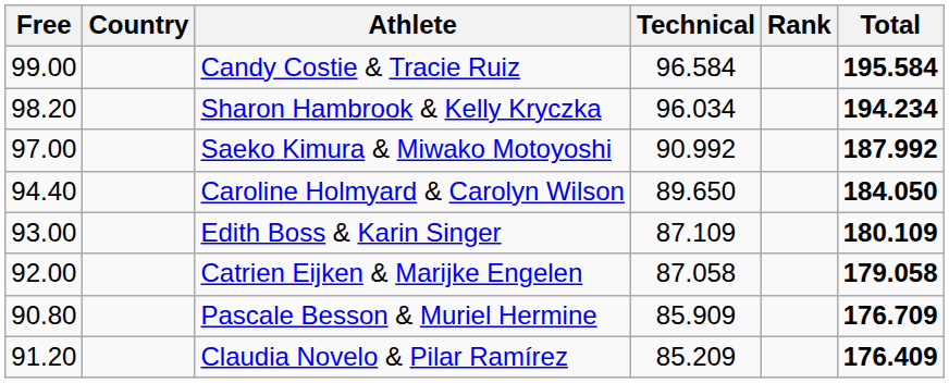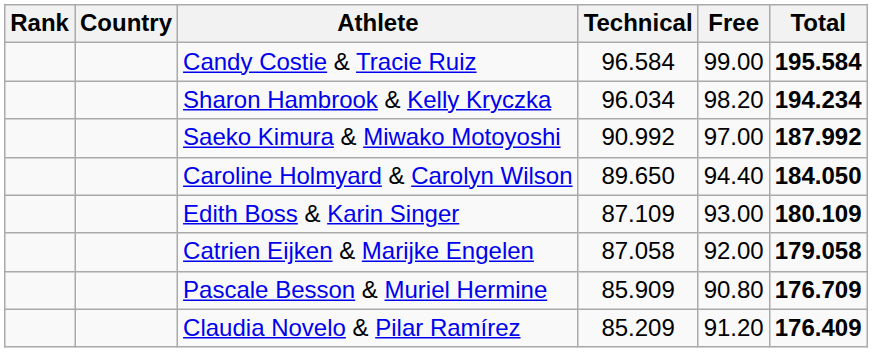columns swapped: Rank <-> Free
